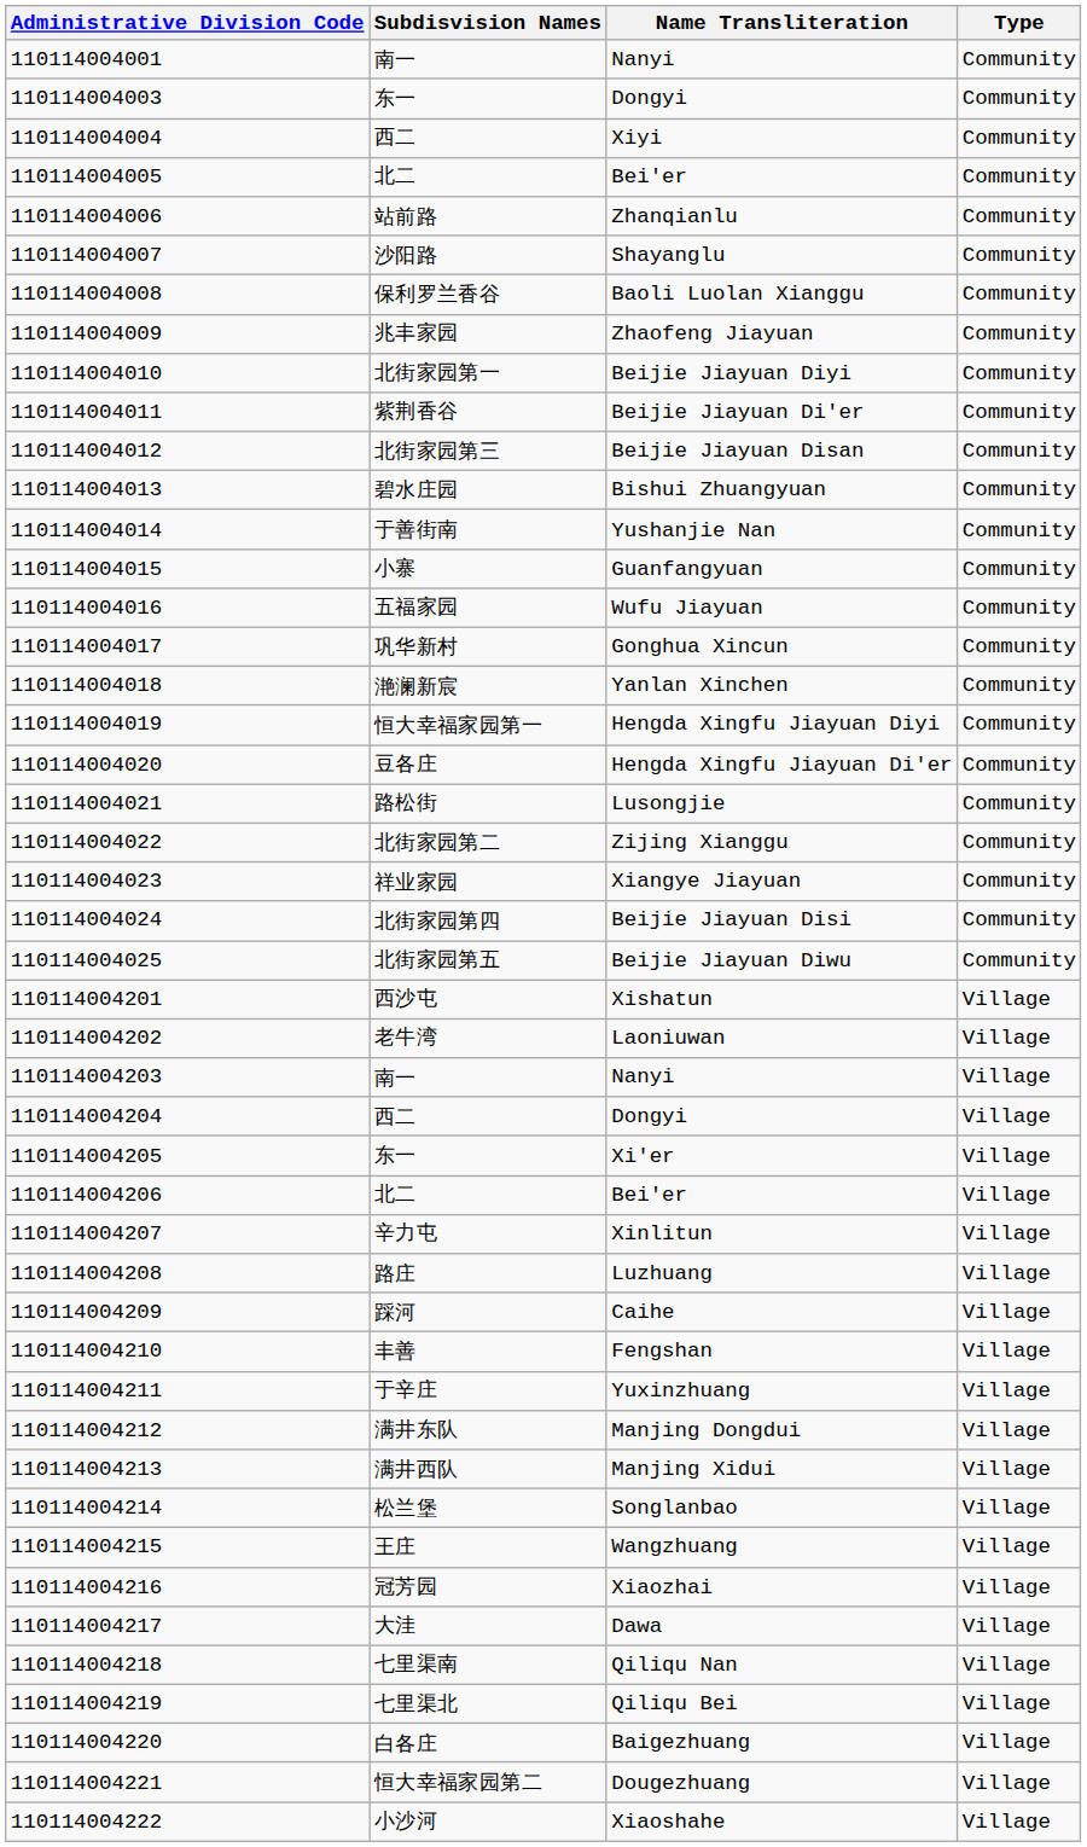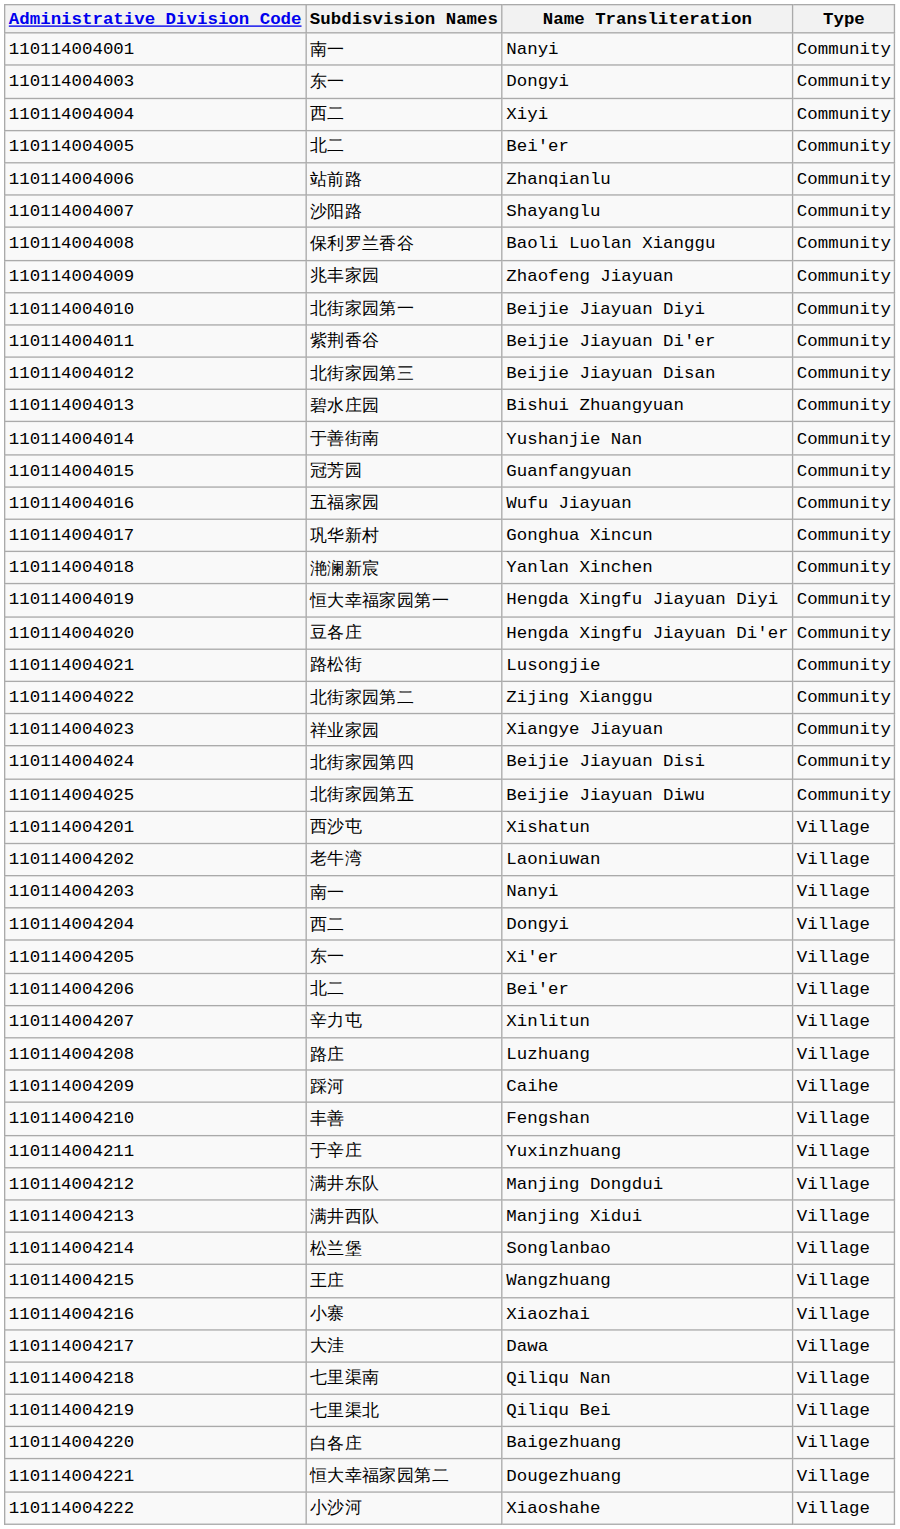Guanfangyuan | Subdisvision Names: 小寨 -> 冠芳园
Xiaozhai | Subdisvision Names: 冠芳园 -> 小寨
